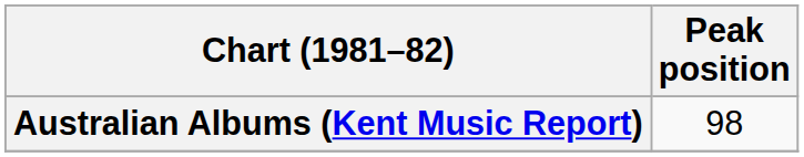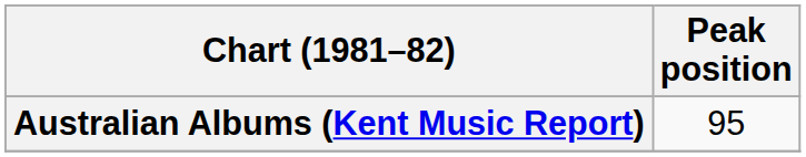Australian Albums (Kent Music Report) | Peak position: 98 -> 95
